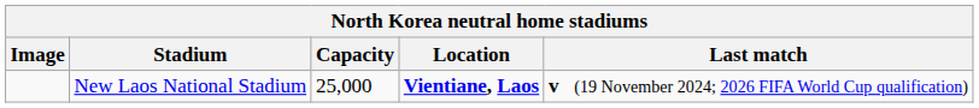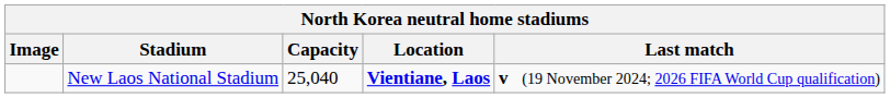New Laos National Stadium | Capacity: 25,000 -> 25,040
